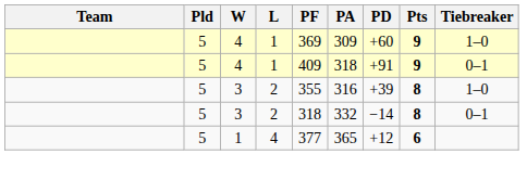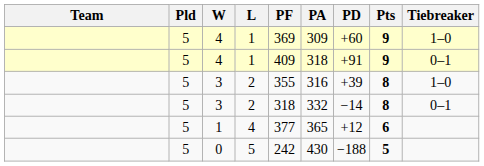+ row: 5 | 0 | 5 | 242 | 430 | −188 | 5
